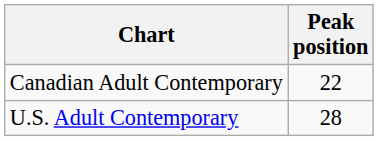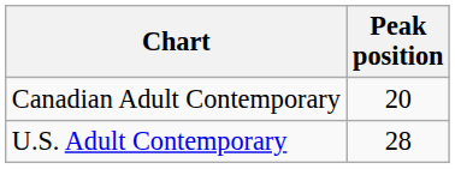Canadian Adult Contemporary | Peak position: 22 -> 20
